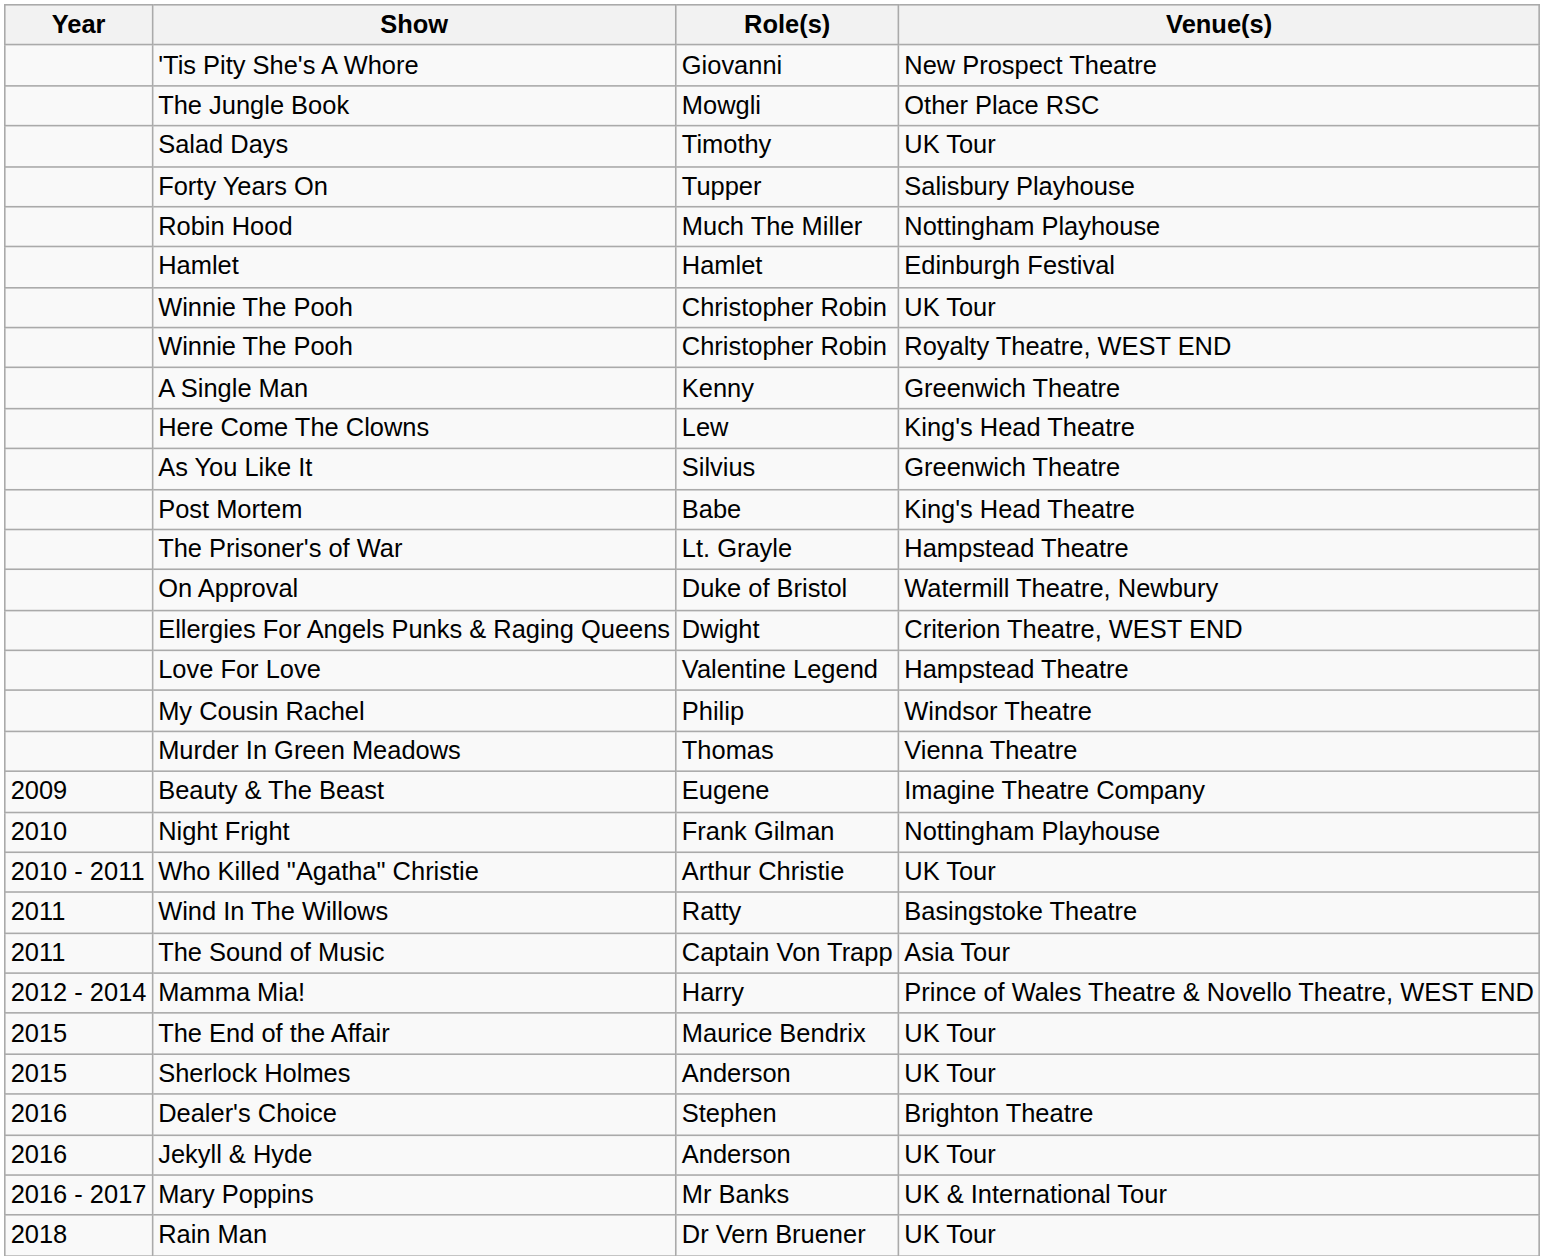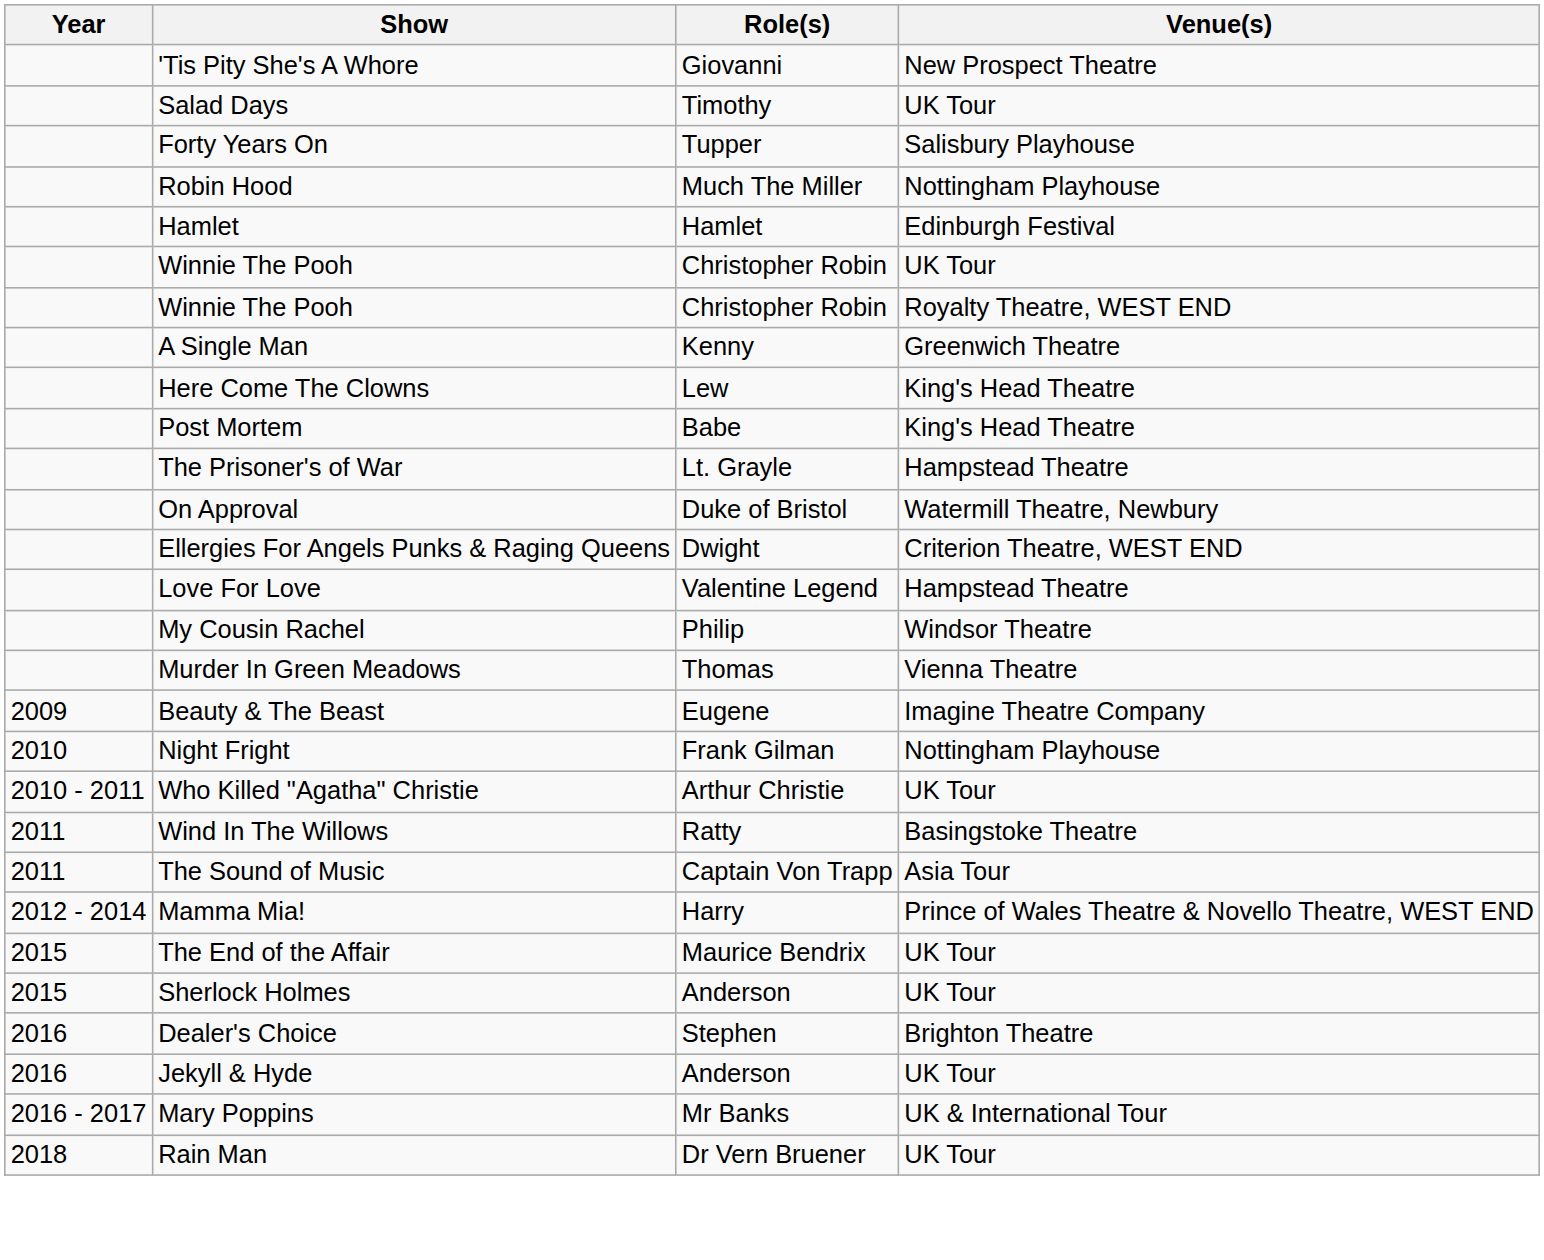- row: The Jungle Book | Mowgli | Other Place RSC
- row: As You Like It | Silvius | Greenwich Theatre
